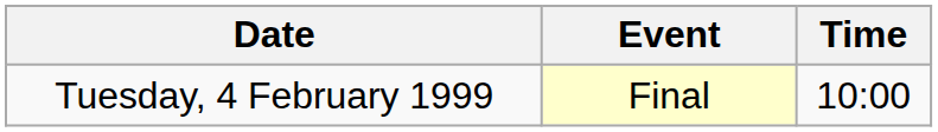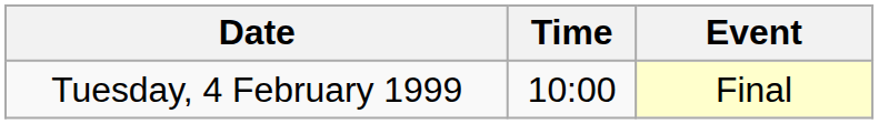columns swapped: Time <-> Event
